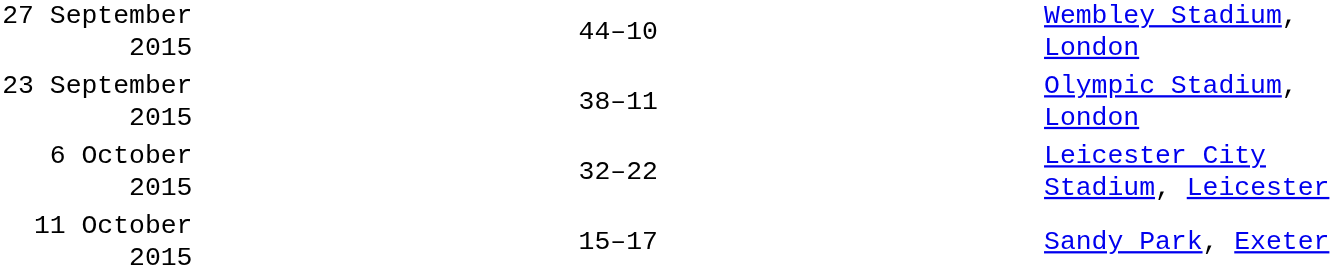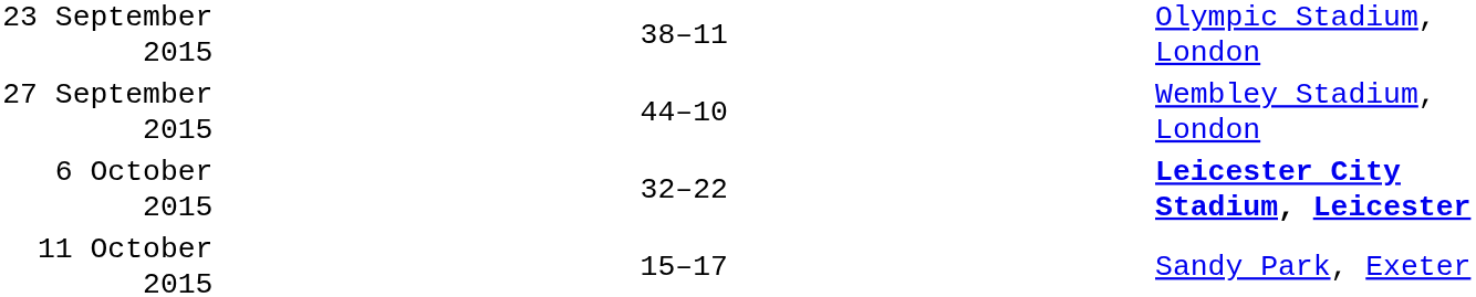rows swapped: 23 September 2015 <-> 27 September 2015
6 October 2015 | column 5: normal -> bold
